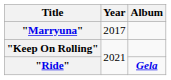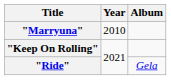"Marryuna" | Year: 2017 -> 2010
"Ride" | Album: bold -> normal
